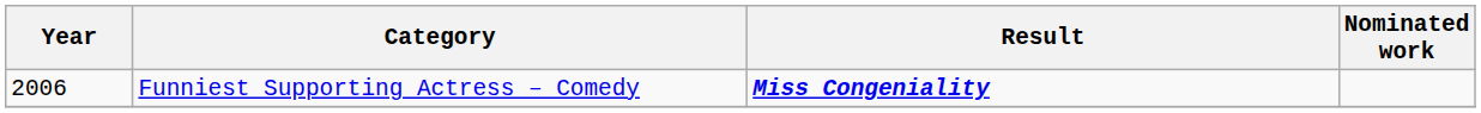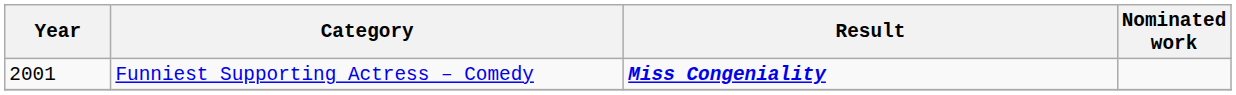Funniest Supporting Actress – Comedy | Year: 2006 -> 2001
